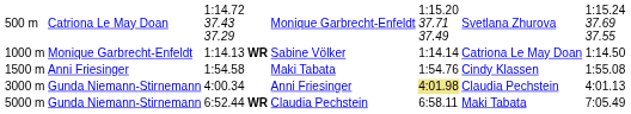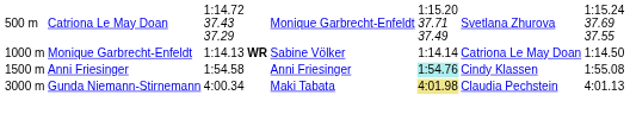1:54.58 | column 4: Maki Tabata -> Anni Friesinger
1:54.58 | column 5: no background -> paleturquoise background
4:00.34 | column 4: Anni Friesinger -> Maki Tabata
- row: 5000 m | Gunda Niemann-Stirnemann | 6:52.44 WR | Claudia Pechstein | 6:58.11 | Maki Tabata | 7:05.49
